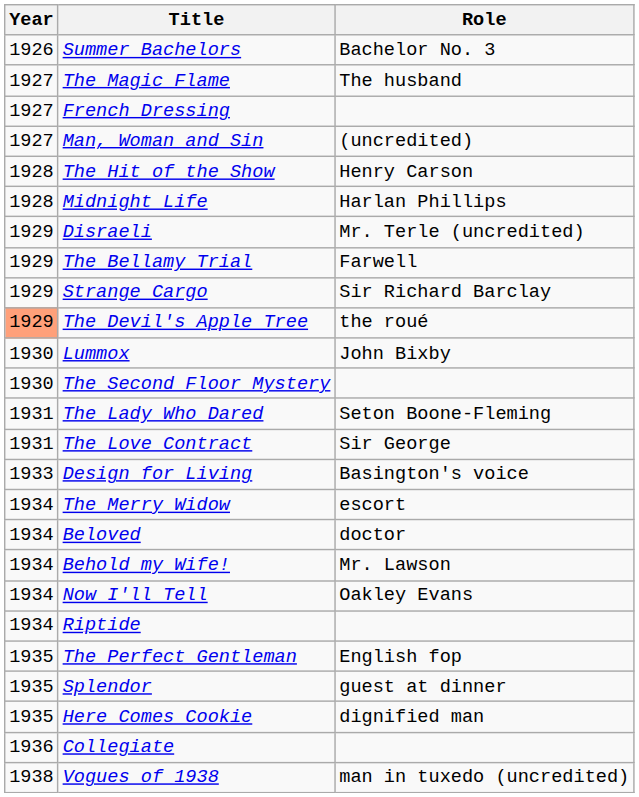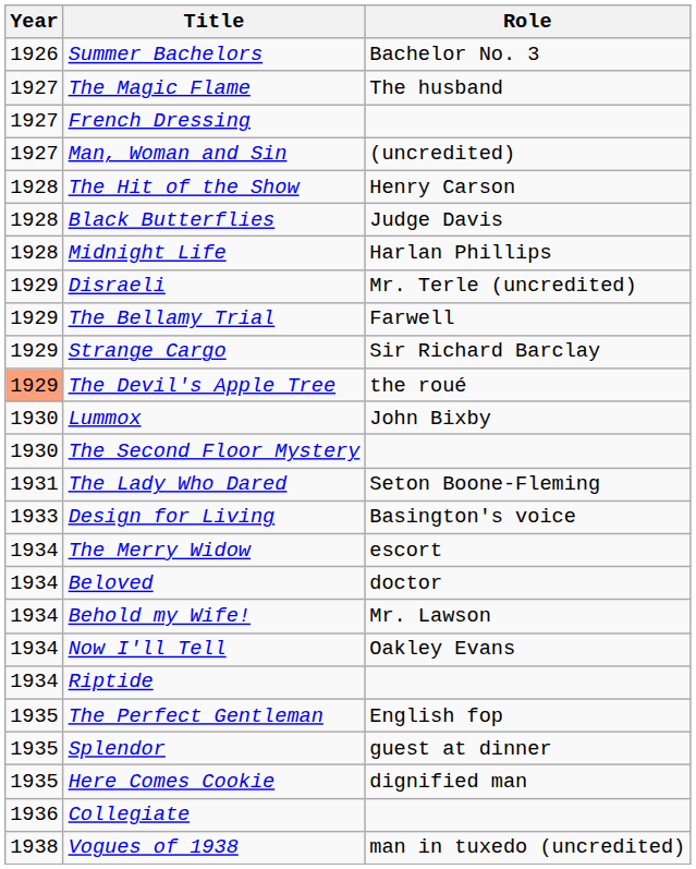+ row: 1928 | Black Butterflies | Judge Davis
- row: 1931 | The Love Contract | Sir George
